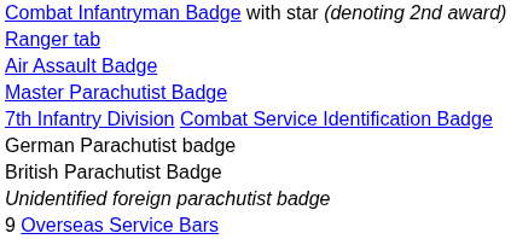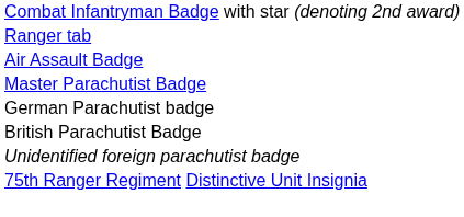- row: 7th Infantry Division Combat Service Identification Badge
+ row: 75th Ranger Regiment Distinctive Unit Insignia
- row: 9 Overseas Service Bars
